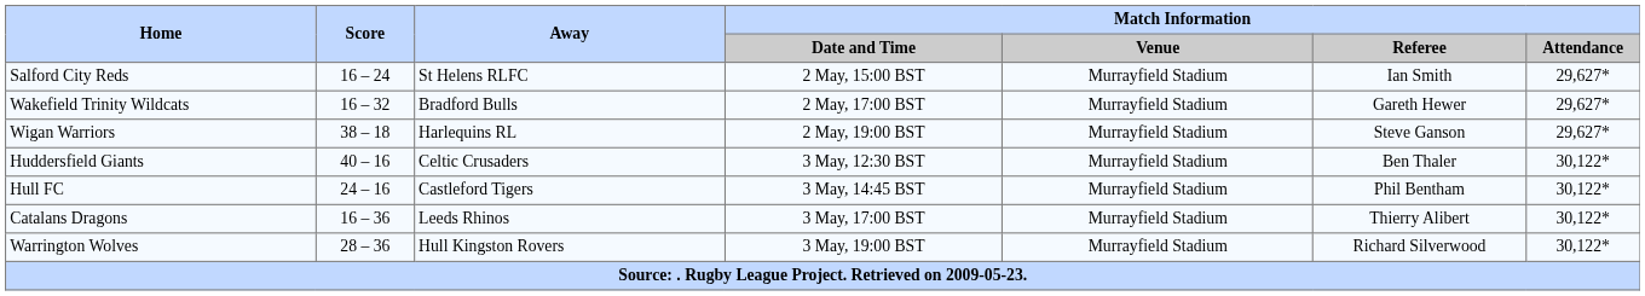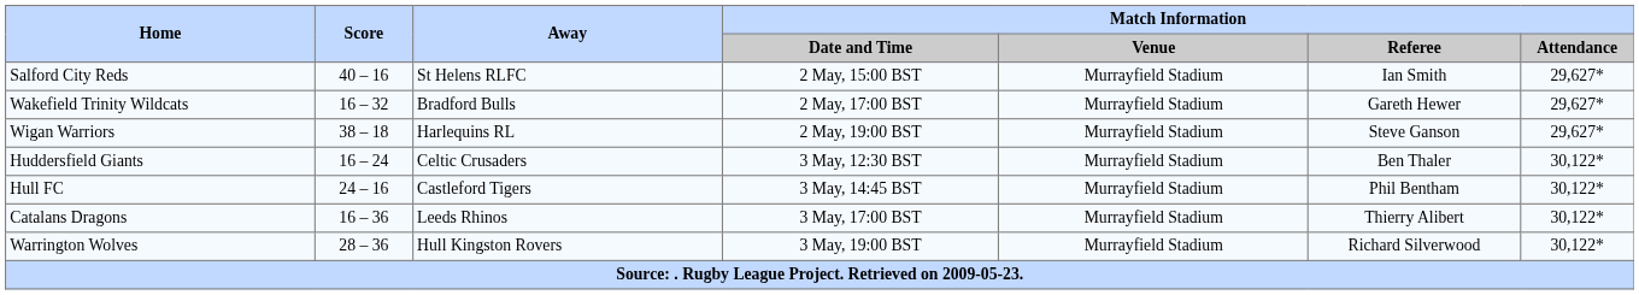Salford City Reds | Score: 16 – 24 -> 40 – 16
Huddersfield Giants | Score: 40 – 16 -> 16 – 24
